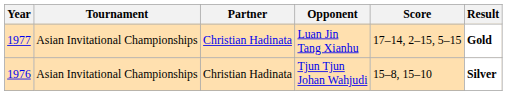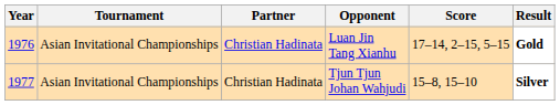Luan Jin Tang Xianhu | Year: 1977 -> 1976
Tjun Tjun Johan Wahjudi | Year: 1976 -> 1977
